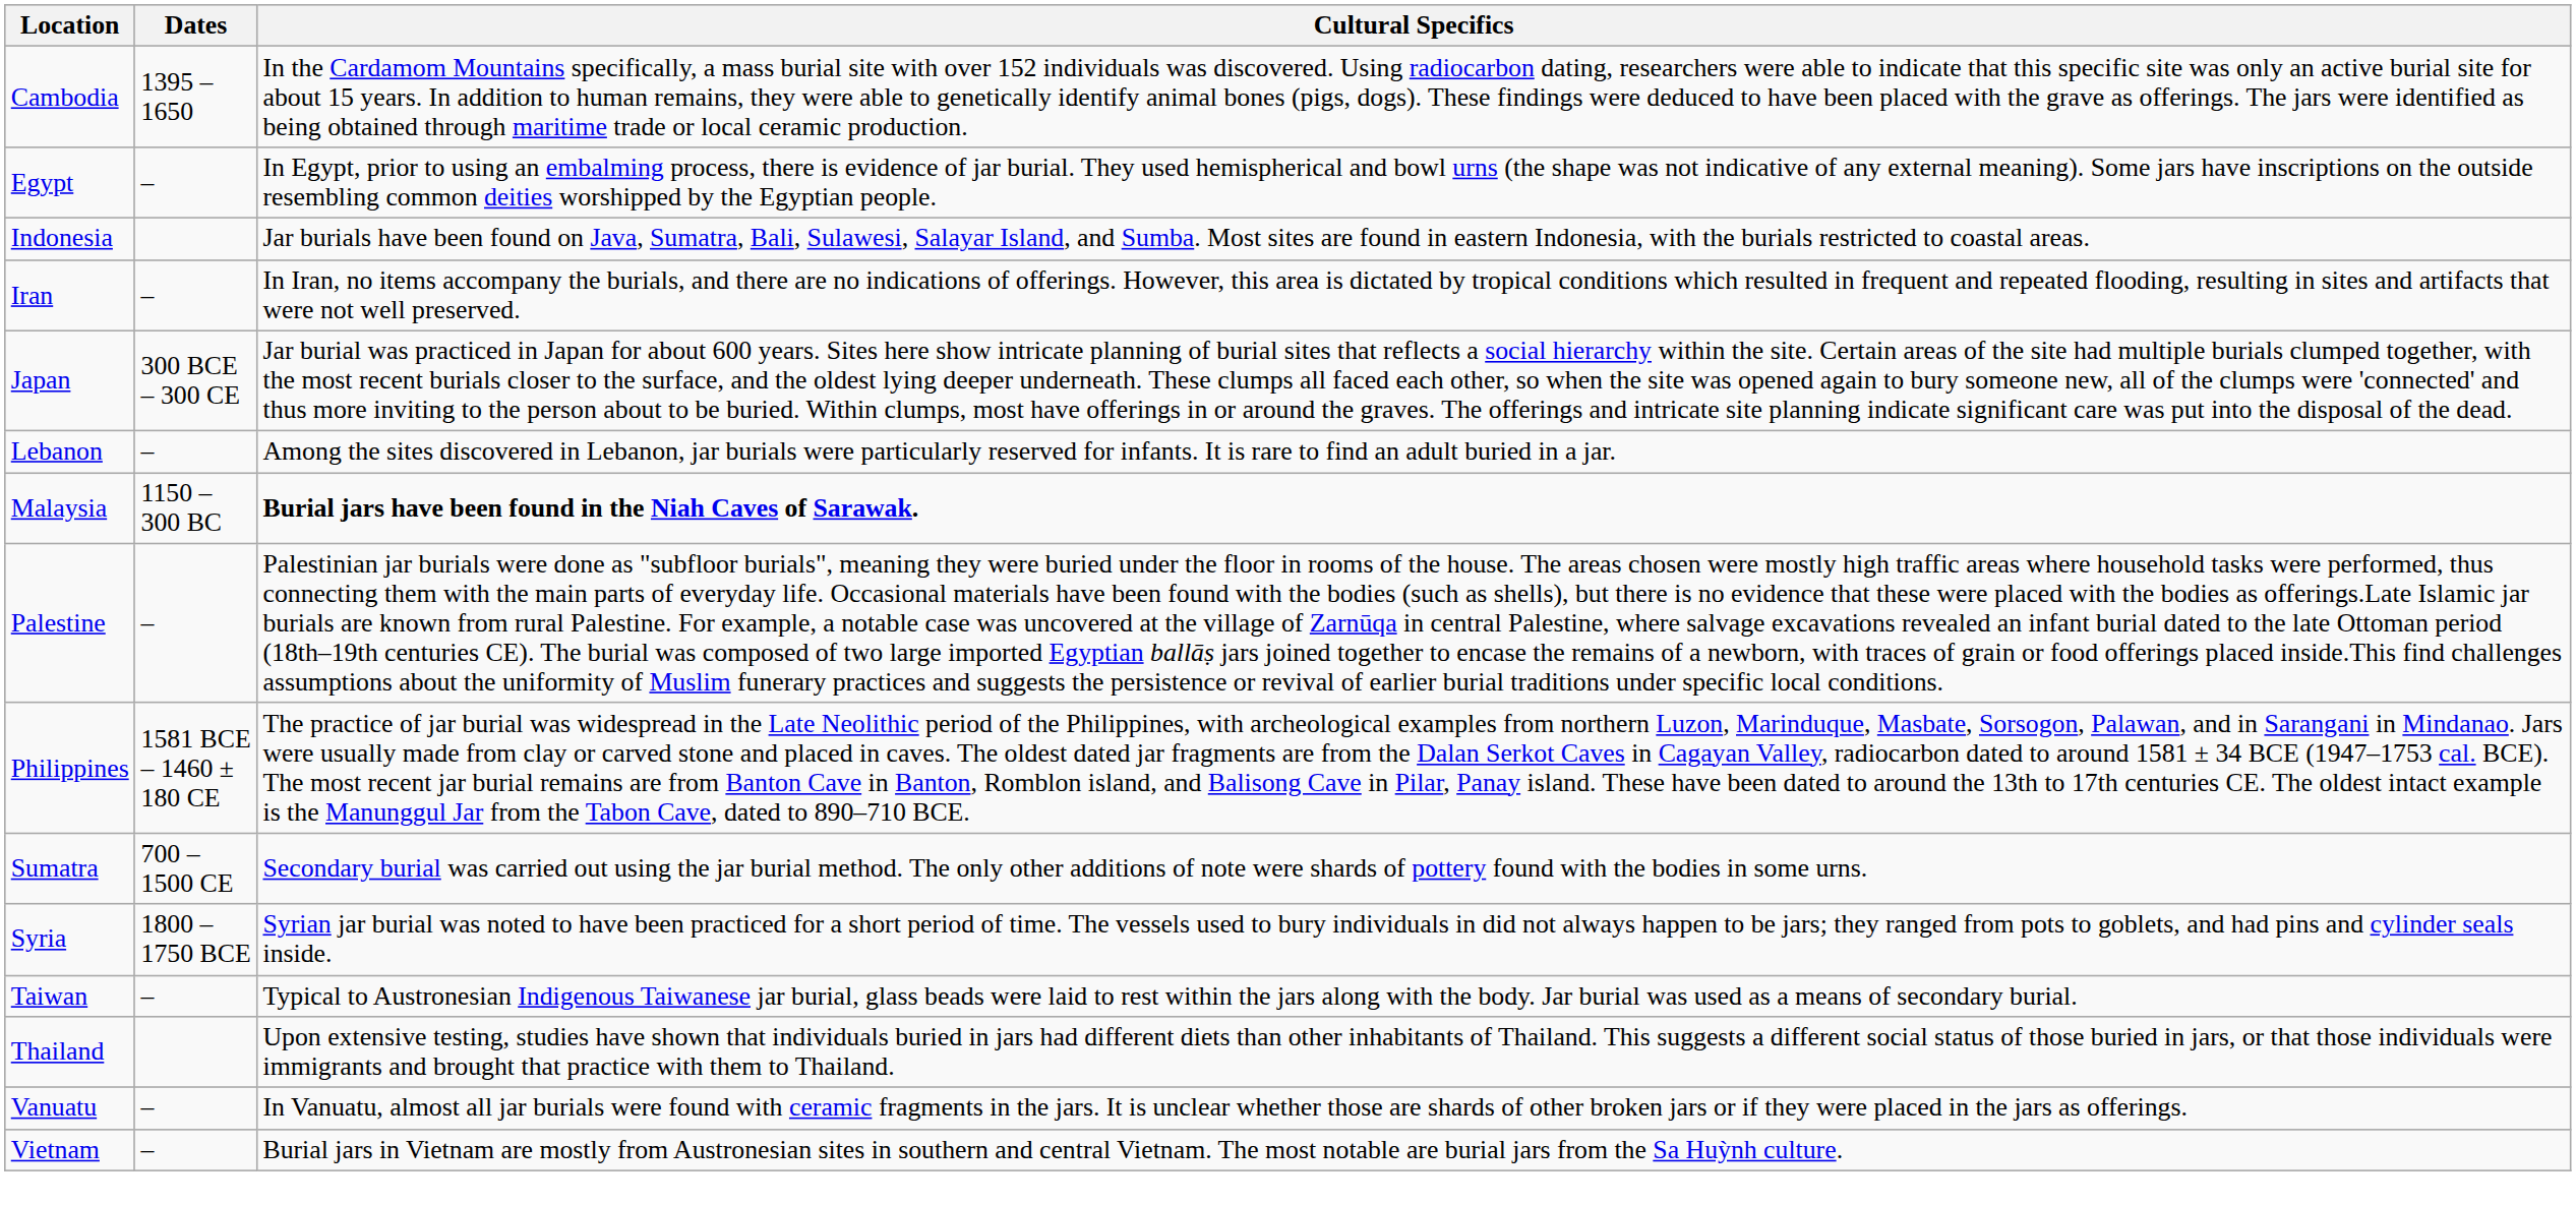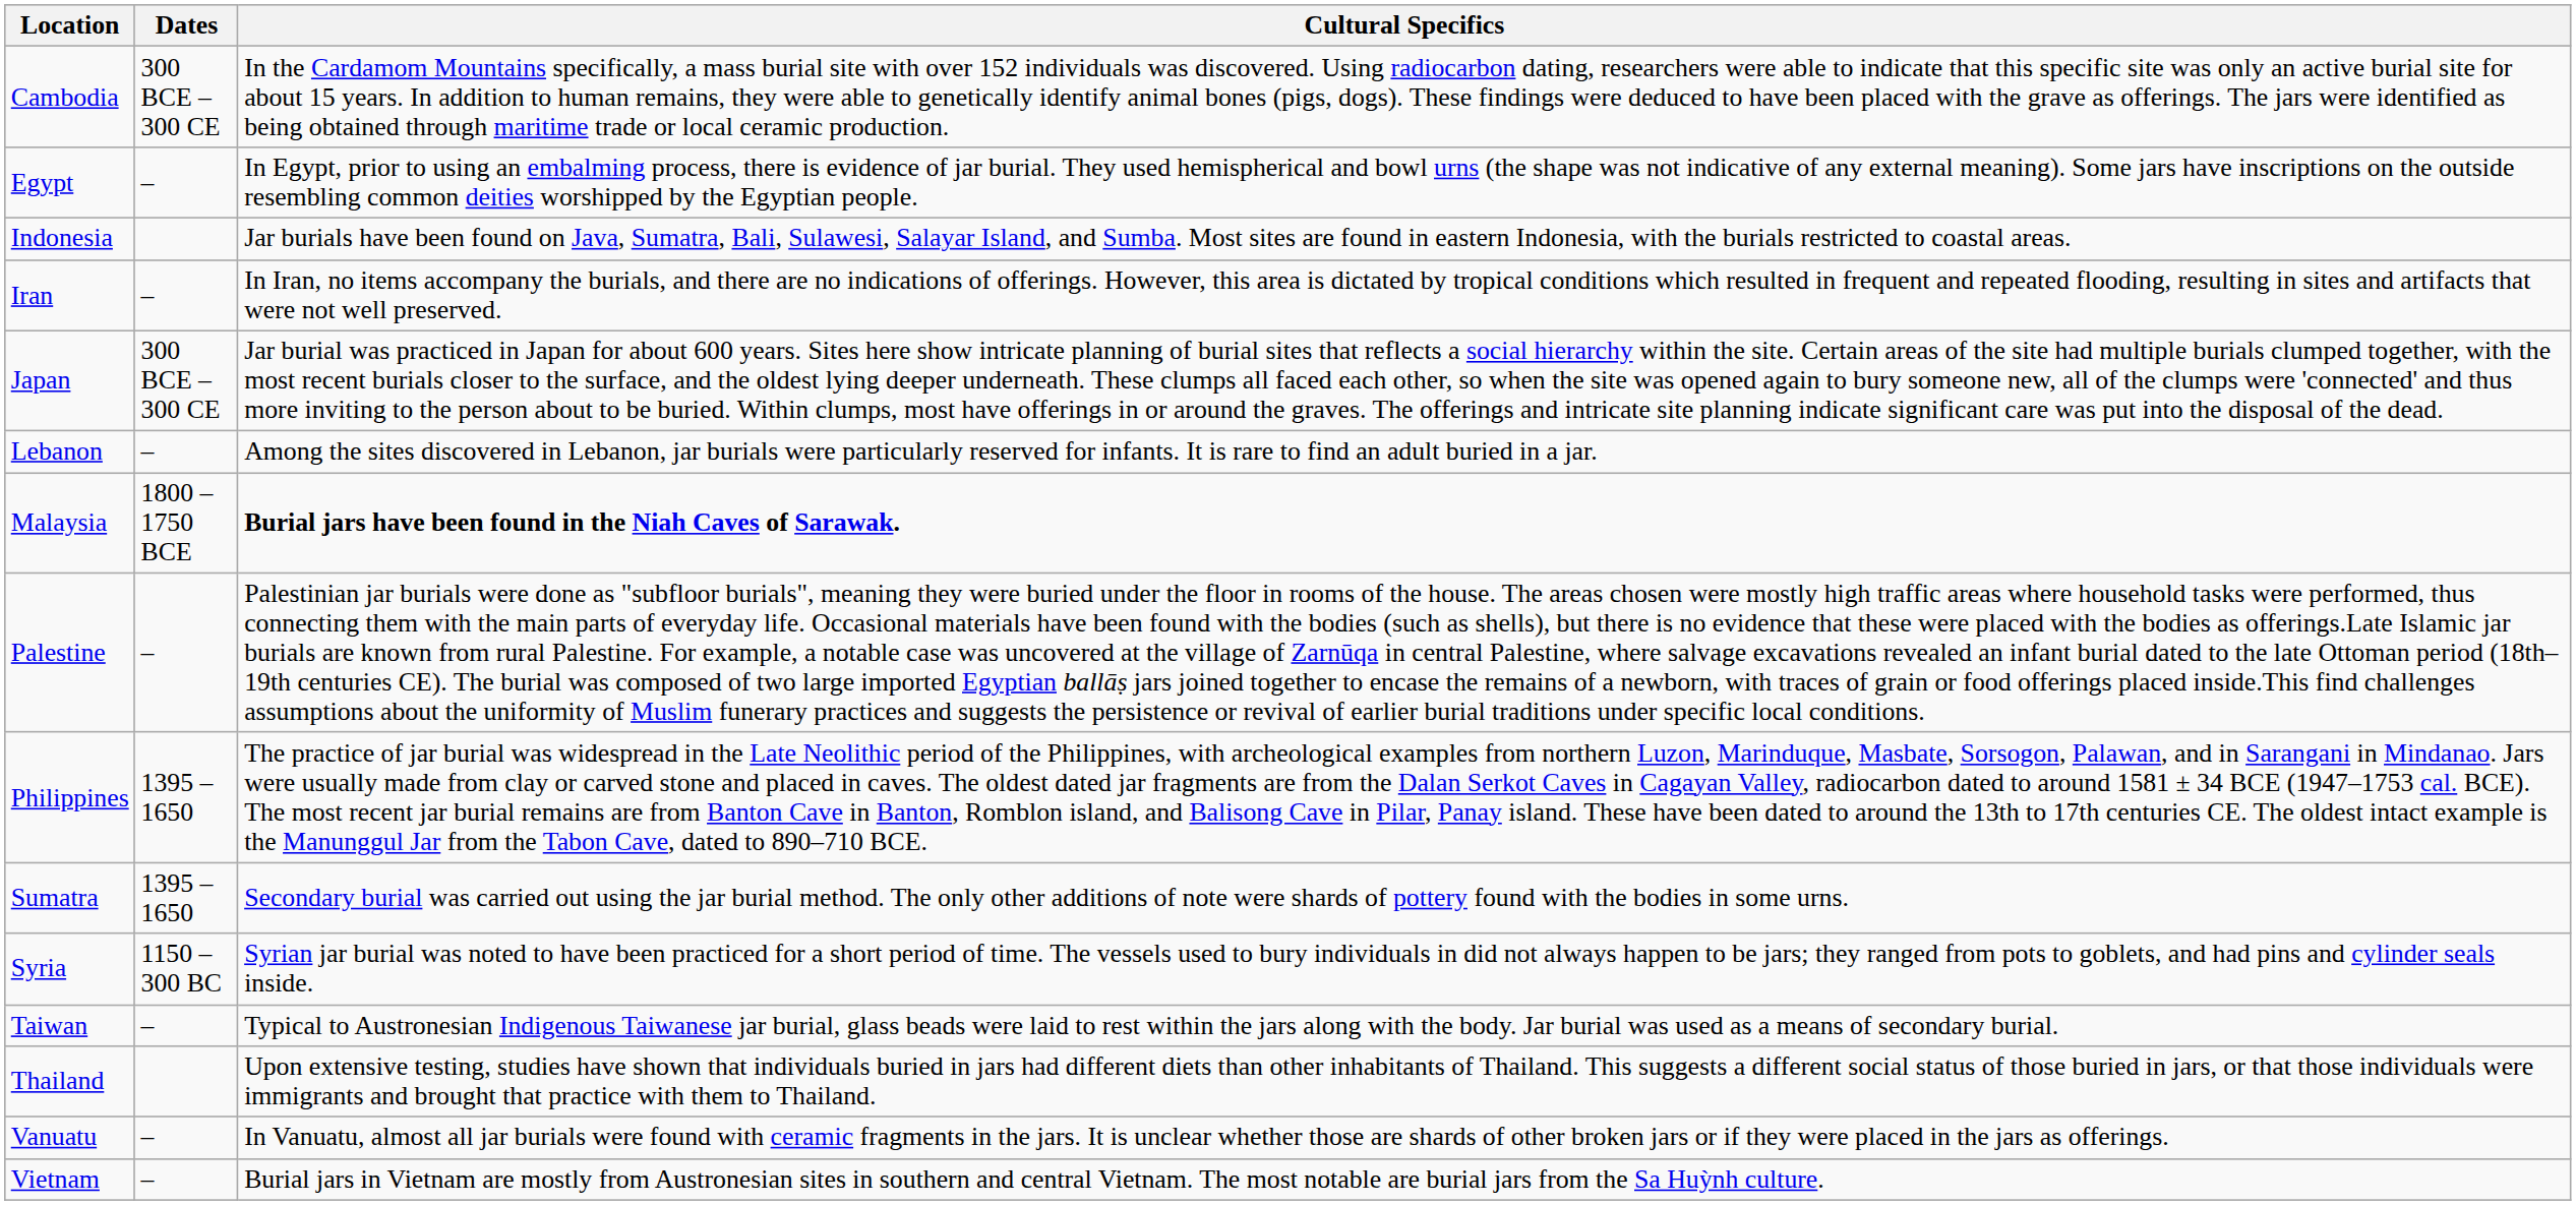Cambodia | Dates: 1395 – 1650 -> 300 BCE – 300 CE
Malaysia | Dates: 1150 – 300 BC -> 1800 – 1750 BCE
Philippines | Dates: 1581 BCE – 1460 ± 180 CE -> 1395 – 1650
Sumatra | Dates: 700 – 1500 CE -> 1395 – 1650
Syria | Dates: 1800 – 1750 BCE -> 1150 – 300 BC
